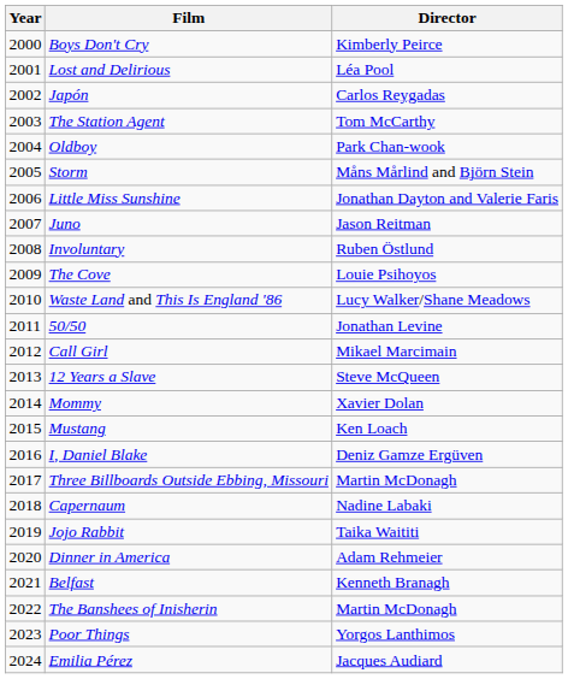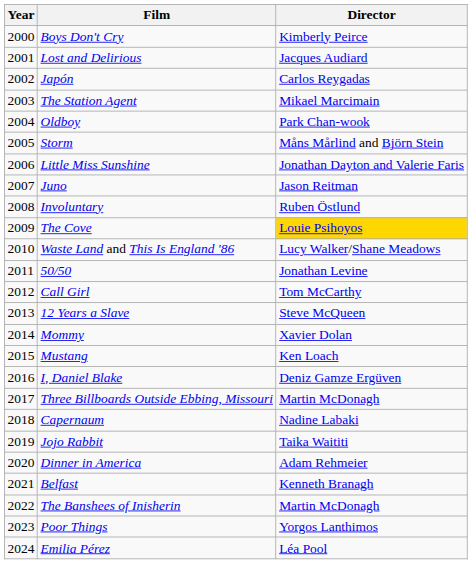Lost and Delirious | Director: Léa Pool -> Jacques Audiard
The Station Agent | Director: Tom McCarthy -> Mikael Marcimain
The Cove | Director: no background -> gold background
Call Girl | Director: Mikael Marcimain -> Tom McCarthy
Emilia Pérez | Director: Jacques Audiard -> Léa Pool
